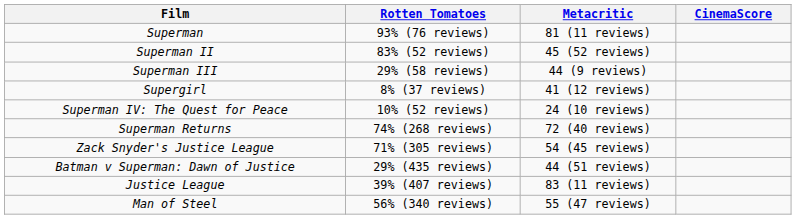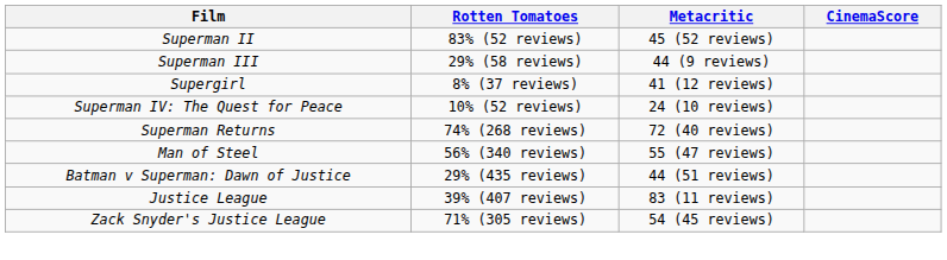- row: Superman | 93% (76 reviews) | 81 (11 reviews)
rows swapped: Man of Steel <-> Zack Snyder's Justice League
